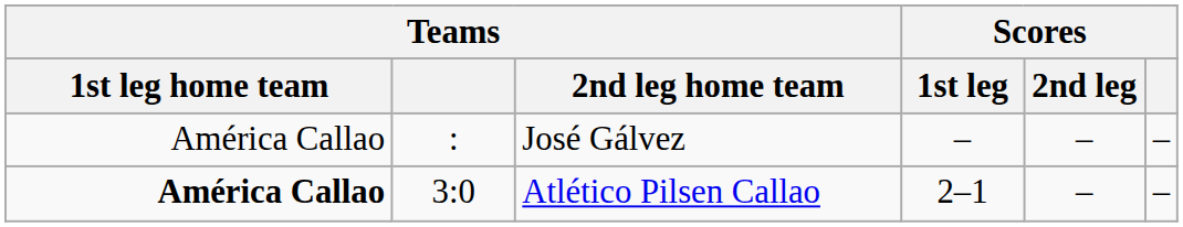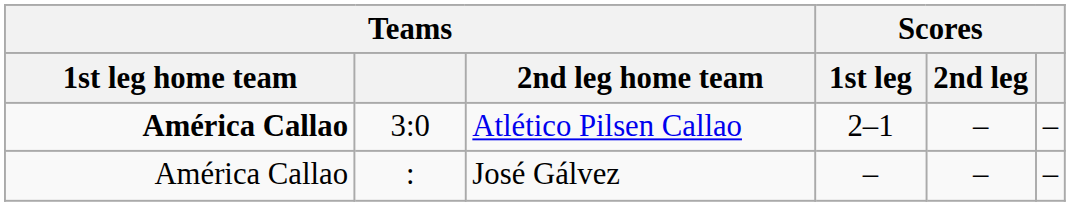rows swapped: Atlético Pilsen Callao <-> José Gálvez
